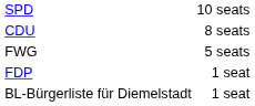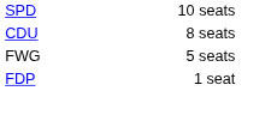- row: BL-Bürgerliste für Diemelstadt | 1 seat
